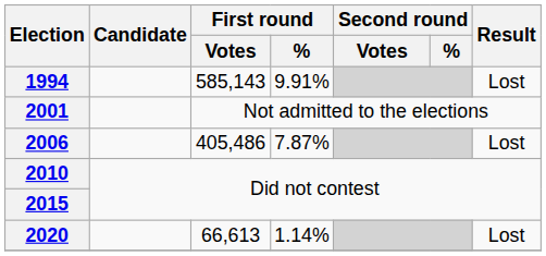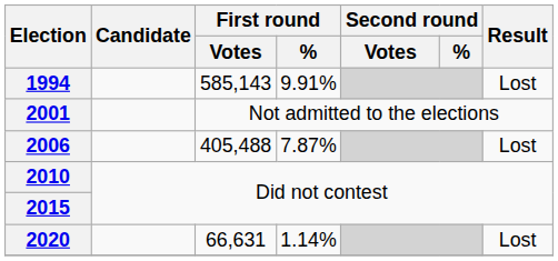2006 | First round / Votes: 405,486 -> 405,488
2020 | First round / Votes: 66,613 -> 66,631
